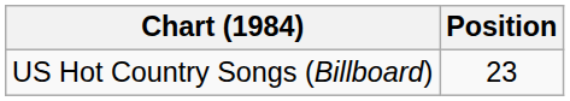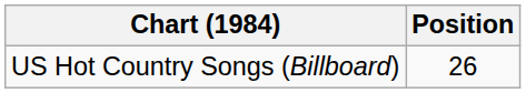US Hot Country Songs (Billboard) | Position: 23 -> 26
